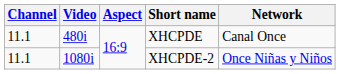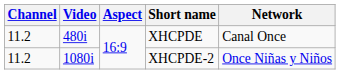XHCPDE | Channel: 11.1 -> 11.2
XHCPDE-2 | Channel: 11.1 -> 11.2
